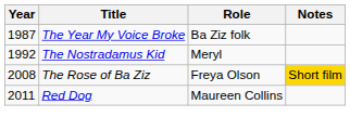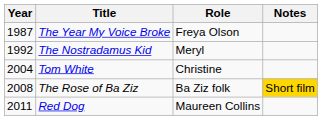The Year My Voice Broke | Role: Ba Ziz folk -> Freya Olson
+ row: 2004 | Tom White | Christine
The Rose of Ba Ziz | Role: Freya Olson -> Ba Ziz folk
